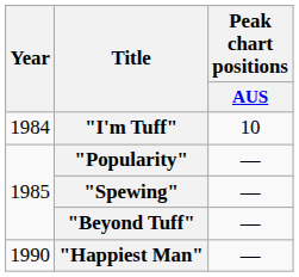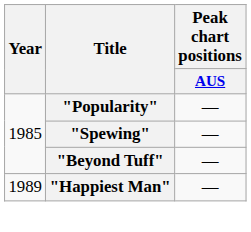- row: 1984 | "I'm Tuff" | 10
"Happiest Man" | Year: 1990 -> 1989
